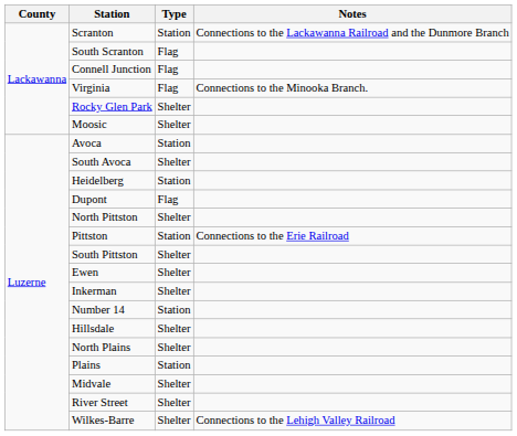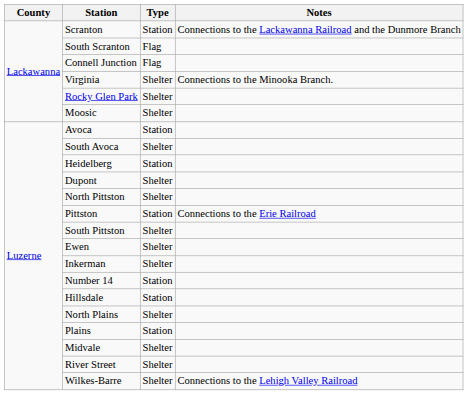Virginia | Type: Flag -> Shelter
Dupont | Type: Flag -> Shelter
Hillsdale | Type: Shelter -> Station
